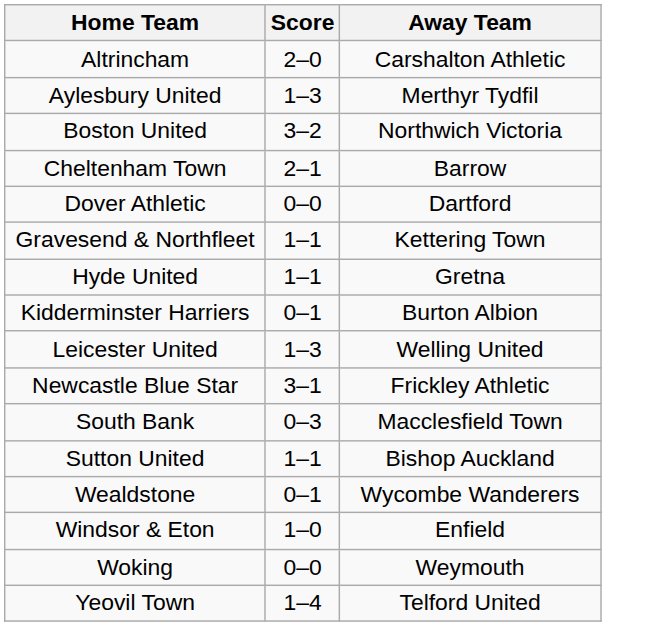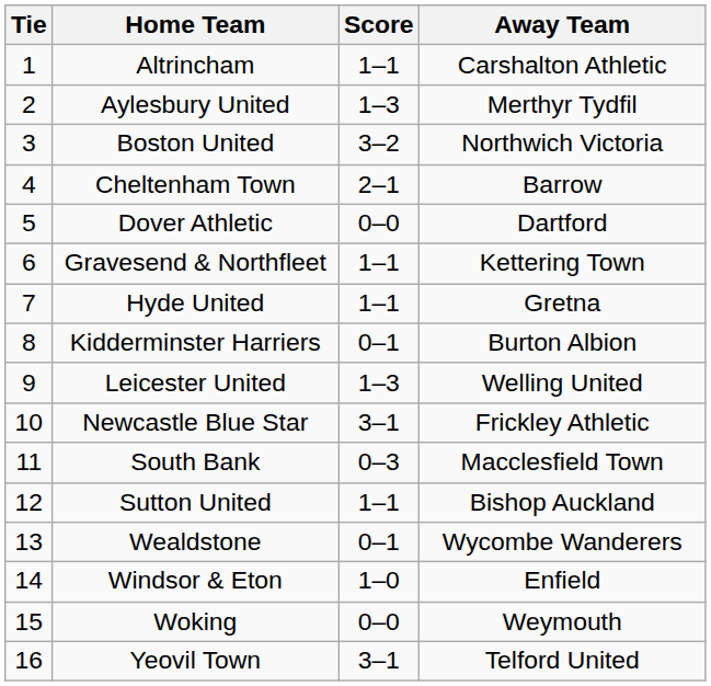+ column: Tie | 1 | 2 | 3 | 4 | 5 | 6 | 7 | 8 | 9 | 10 | 11 | 12 | 13 | 14 | 15 | 16
Altrincham | Score: 2–0 -> 1–1
Yeovil Town | Score: 1–4 -> 3–1
